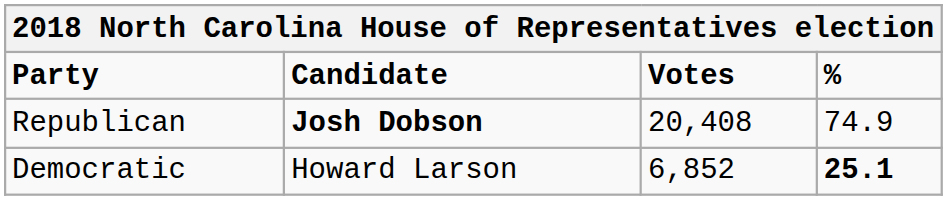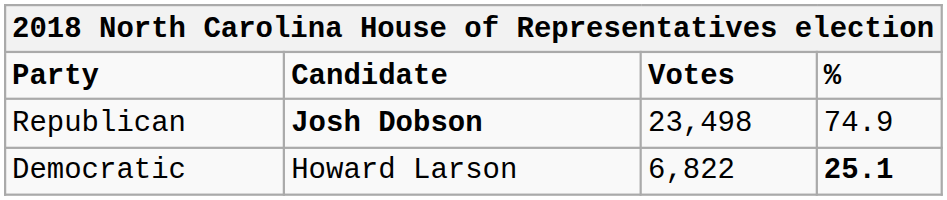Republican | Votes: 20,408 -> 23,498
Democratic | Votes: 6,852 -> 6,822
